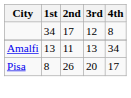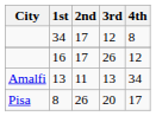+ row: 16 | 17 | 26 | 12
